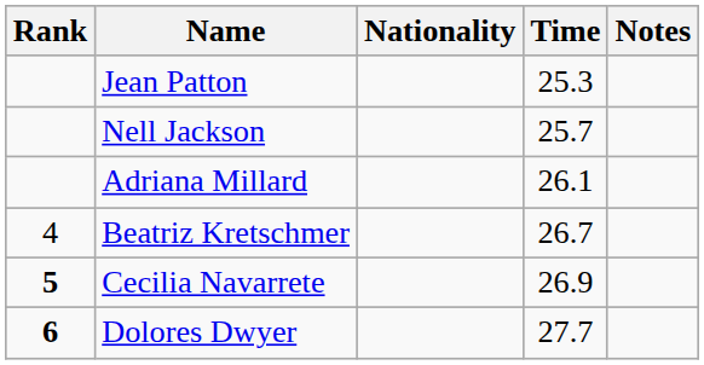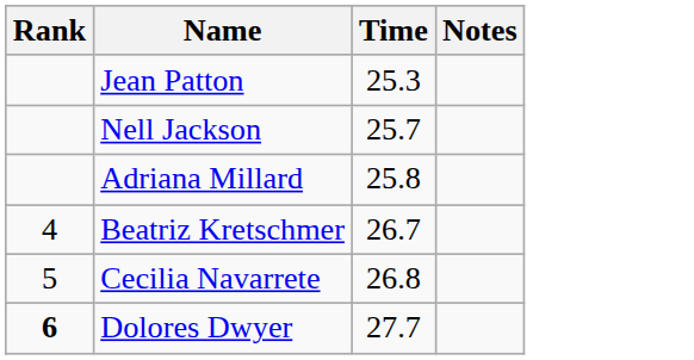- column: Nationality
Adriana Millard | Time: 26.1 -> 25.8
Cecilia Navarrete | Rank: bold -> normal
Cecilia Navarrete | Time: 26.9 -> 26.8
